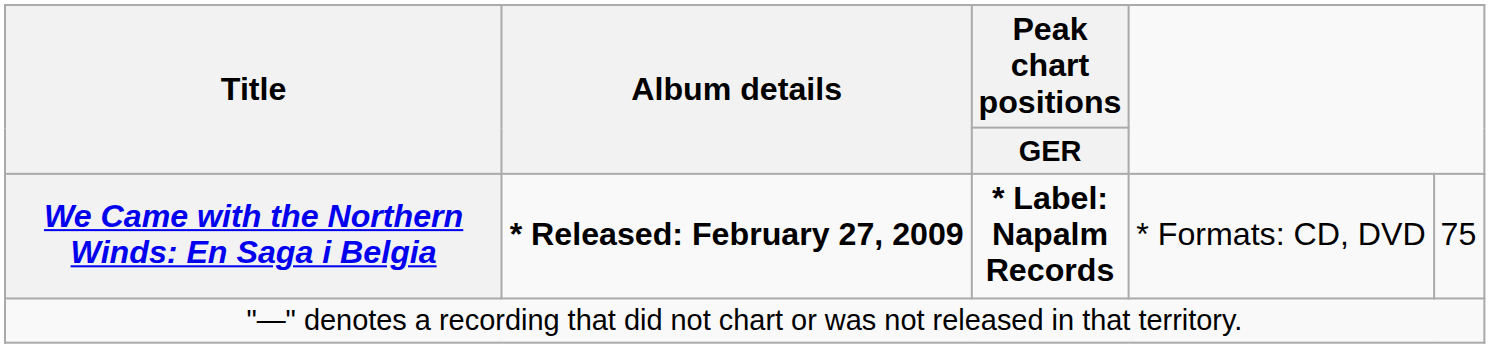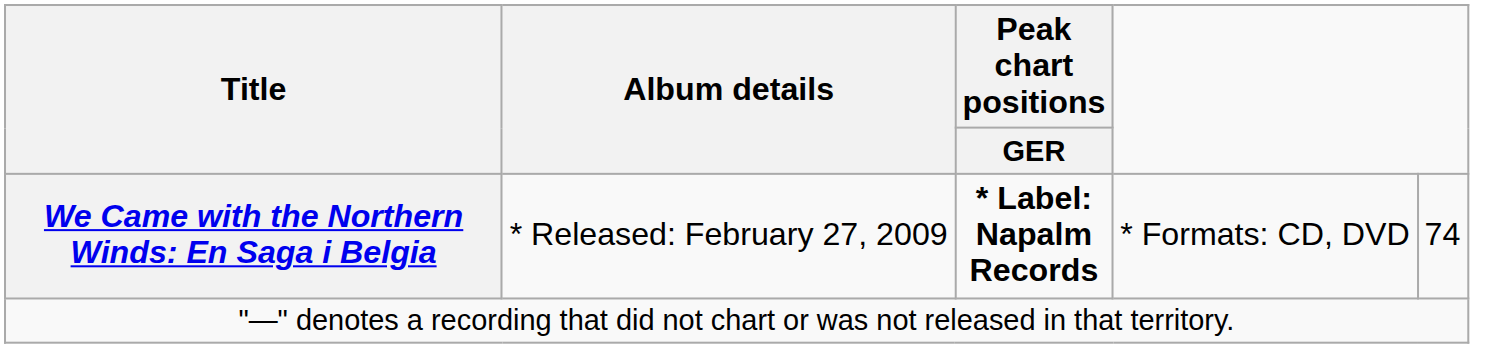We Came with the Northern Winds: En Saga i Belgia | Album details: bold -> normal
We Came with the Northern Winds: En Saga i Belgia | column 5: 75 -> 74
